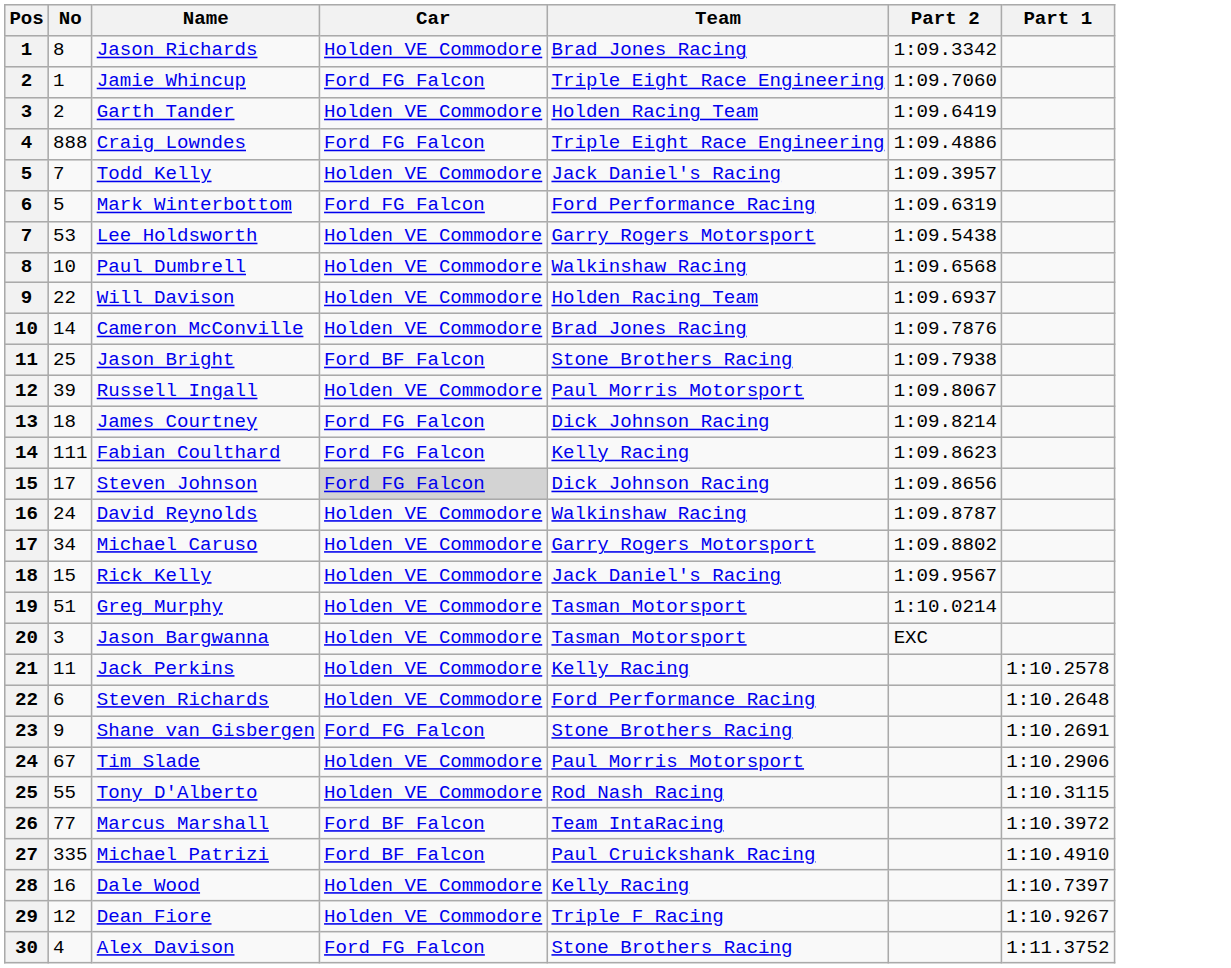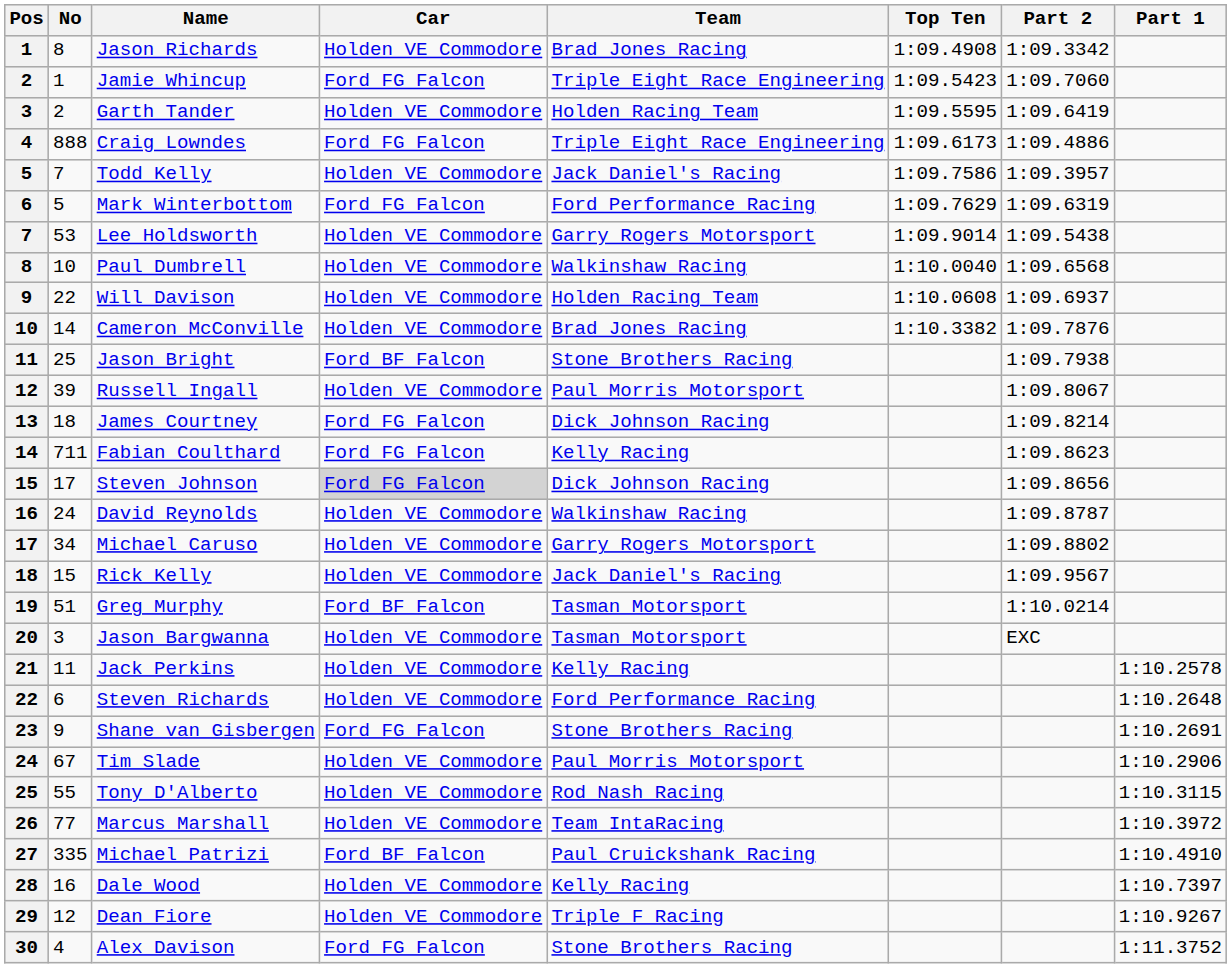+ column: Top Ten | 1:09.4908 | 1:09.5423 | 1:09.5595 | 1:09.6173 | 1:09.7586 | 1:09.7629 | 1:09.9014 | 1:10.0040 | 1:10.0608 | 1:10.3382
Fabian Coulthard | No: 111 -> 711
Greg Murphy | Car: Holden VE Commodore -> Ford BF Falcon
Marcus Marshall | Car: Ford BF Falcon -> Holden VE Commodore
